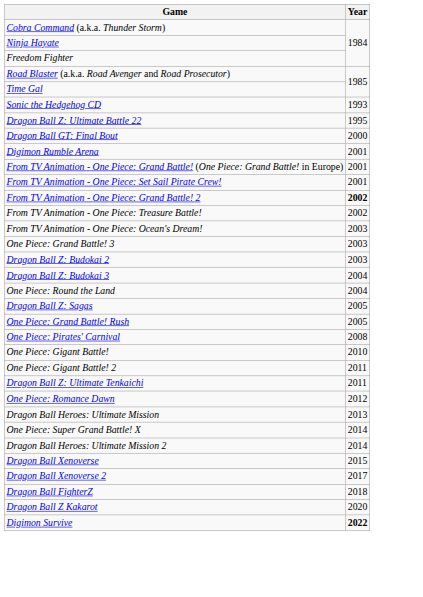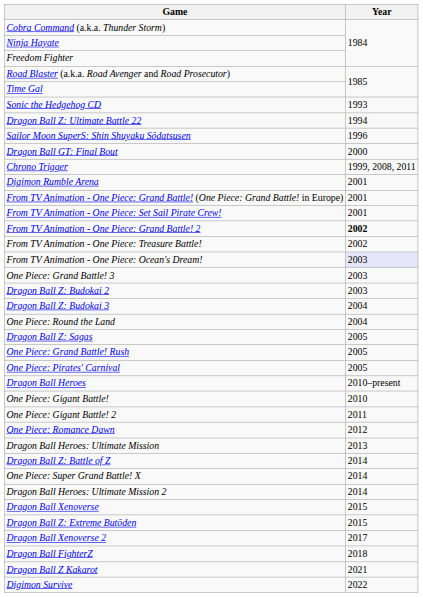Dragon Ball Z: Ultimate Battle 22 | Year: 1995 -> 1994
+ row: Sailor Moon SuperS: Shin Shuyaku Sōdatsusen | 1996
+ row: Chrono Trigger | 1999, 2008, 2011
From TV Animation - One Piece: Ocean's Dream! | Year: no background -> lavender background
One Piece: Pirates' Carnival | Year: 2008 -> 2005
+ row: Dragon Ball Heroes | 2010–present
- row: Dragon Ball Z: Ultimate Tenkaichi | 2011
+ row: Dragon Ball Z: Battle of Z | 2014
+ row: Dragon Ball Z: Extreme Butōden | 2015
Dragon Ball Z Kakarot | Year: 2020 -> 2021
Digimon Survive | Year: bold -> normal
